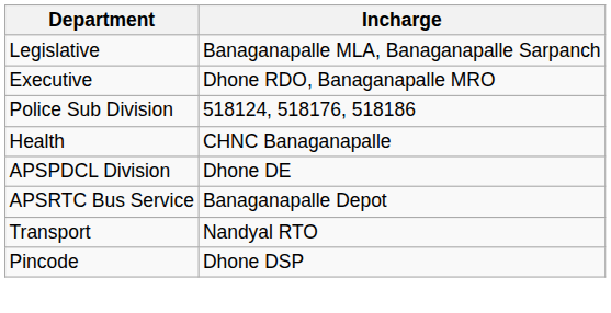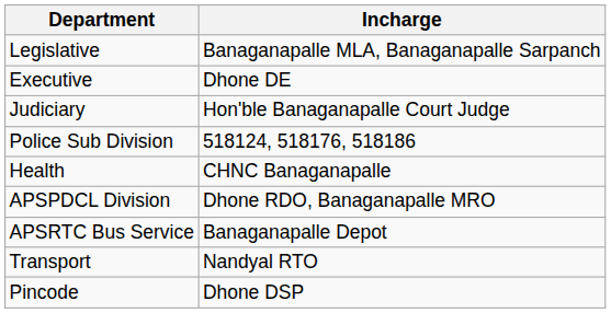Executive | Incharge: Dhone RDO, Banaganapalle MRO -> Dhone DE
+ row: Judiciary | Hon'ble Banaganapalle Court Judge
APSPDCL Division | Incharge: Dhone DE -> Dhone RDO, Banaganapalle MRO
